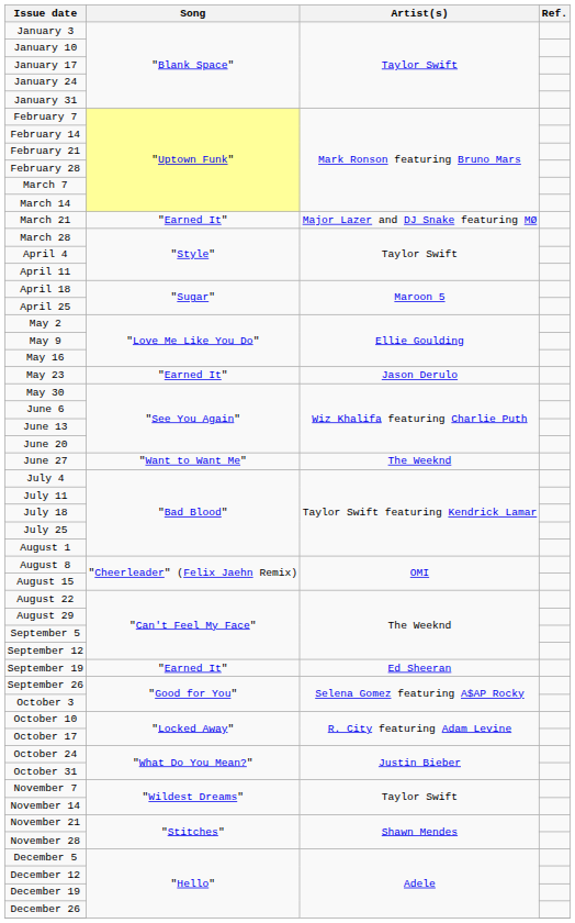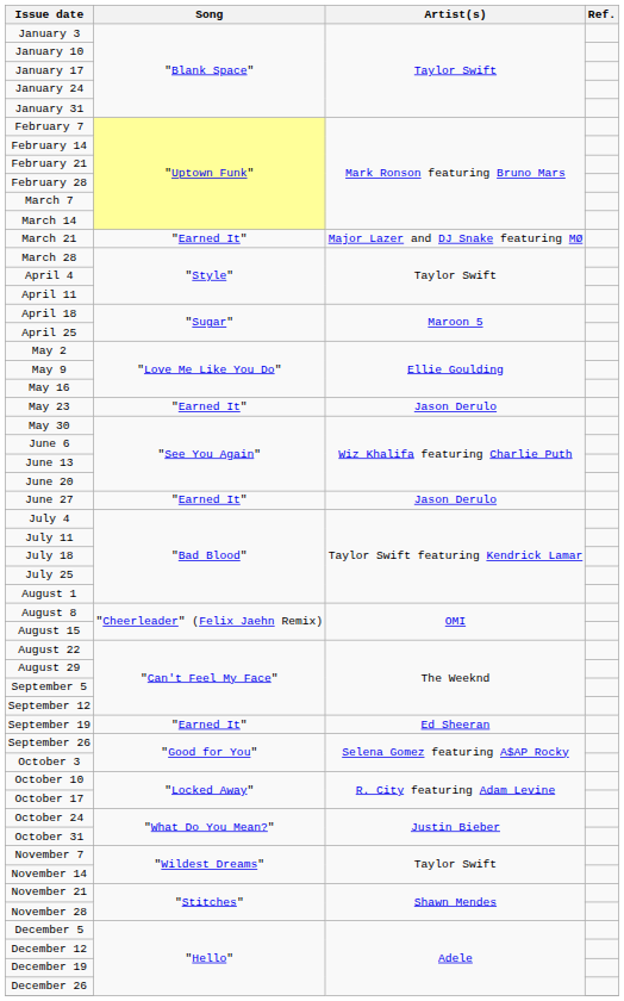June 27 | Song: "Want to Want Me" -> "Earned It"
June 27 | Artist(s): The Weeknd -> Jason Derulo
